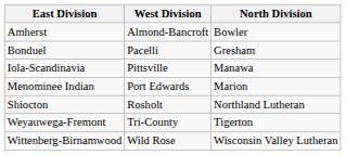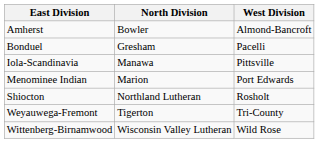columns swapped: North Division <-> West Division
